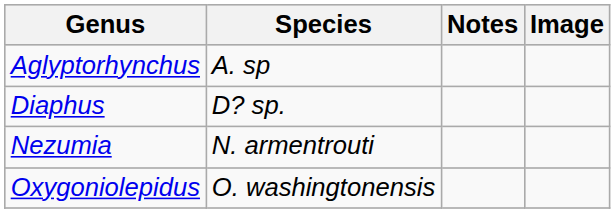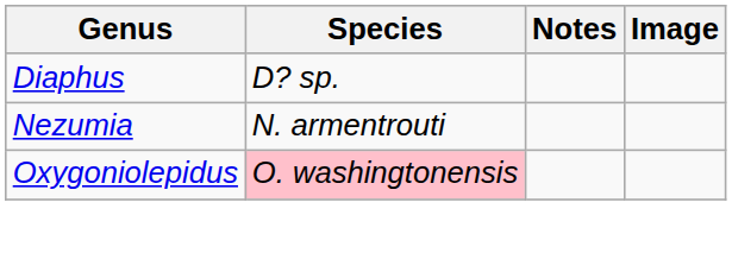- row: Aglyptorhynchus | A. sp
Oxygoniolepidus | Species: no background -> pink background
